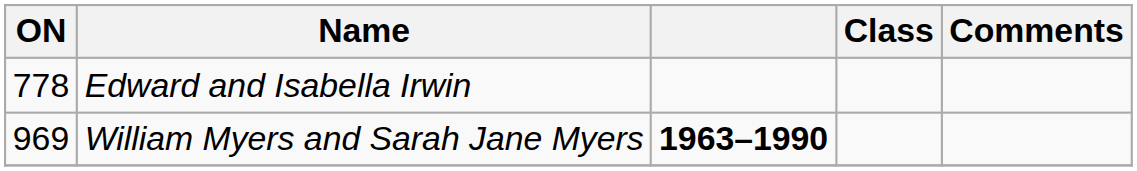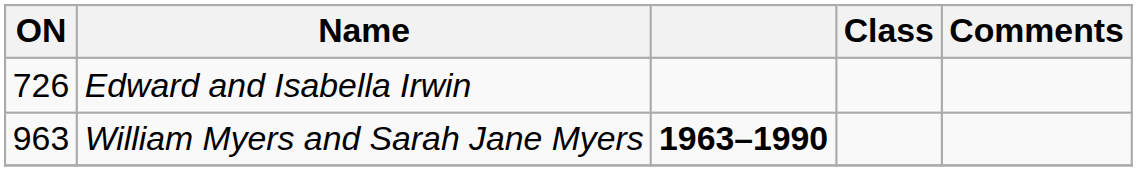Edward and Isabella Irwin | ON: 778 -> 726
William Myers and Sarah Jane Myers | ON: 969 -> 963
